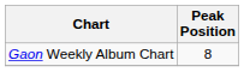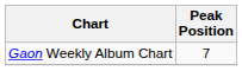Gaon Weekly Album Chart | Peak Position: 8 -> 7
